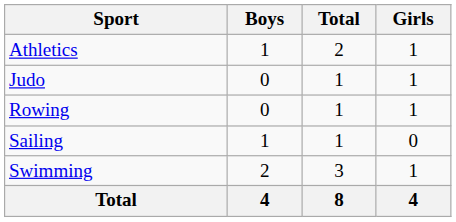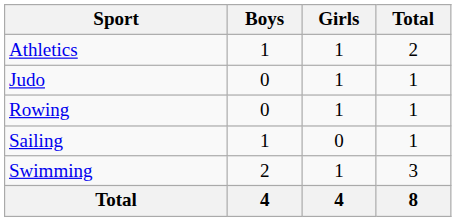columns swapped: Girls <-> Total
